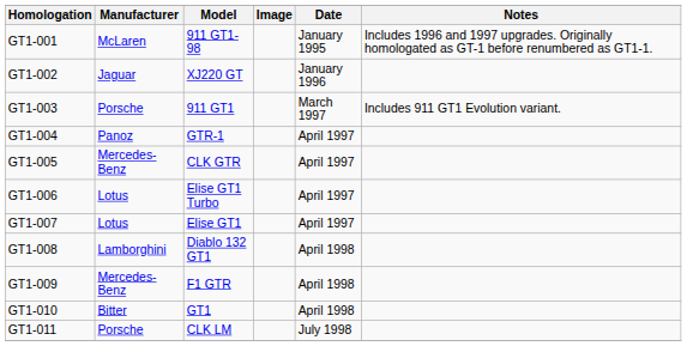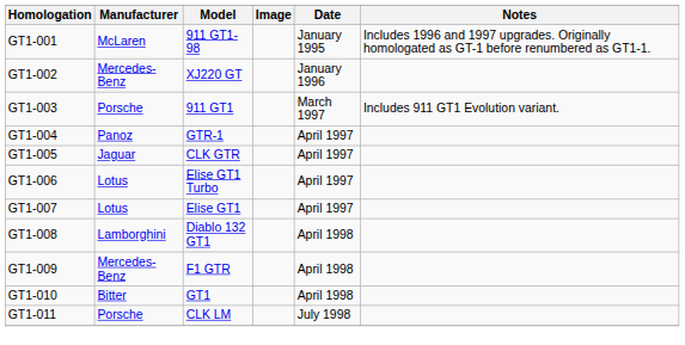GT1-002 | Manufacturer: Jaguar -> Mercedes-Benz
GT1-005 | Manufacturer: Mercedes-Benz -> Jaguar
